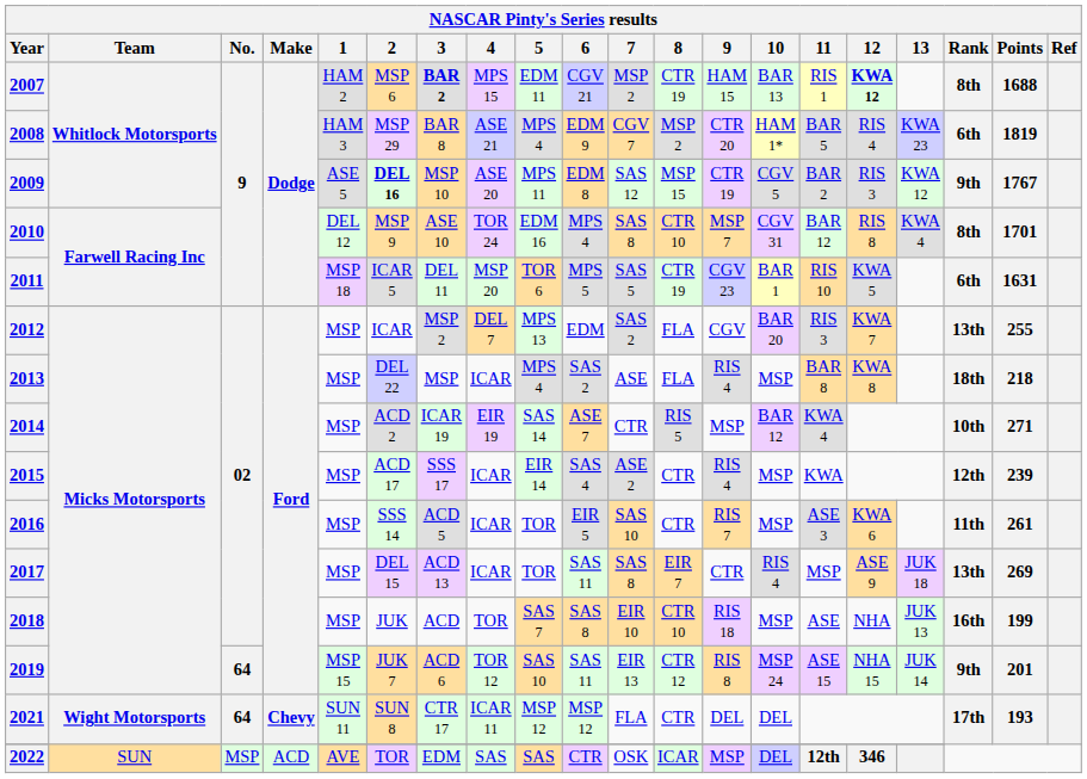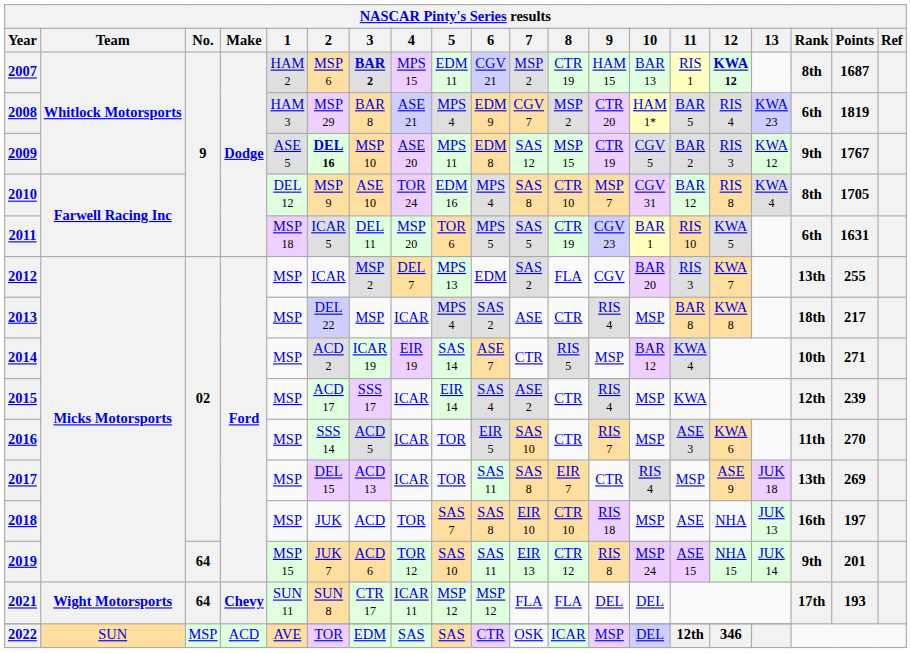2007 | Points: 1688 -> 1687
2010 | Points: 1701 -> 1705
2013 | 8: FLA -> CTR
2013 | Points: 218 -> 217
2016 | Points: 261 -> 270
2018 | Points: 199 -> 197
2021 | 8: CTR -> FLA
